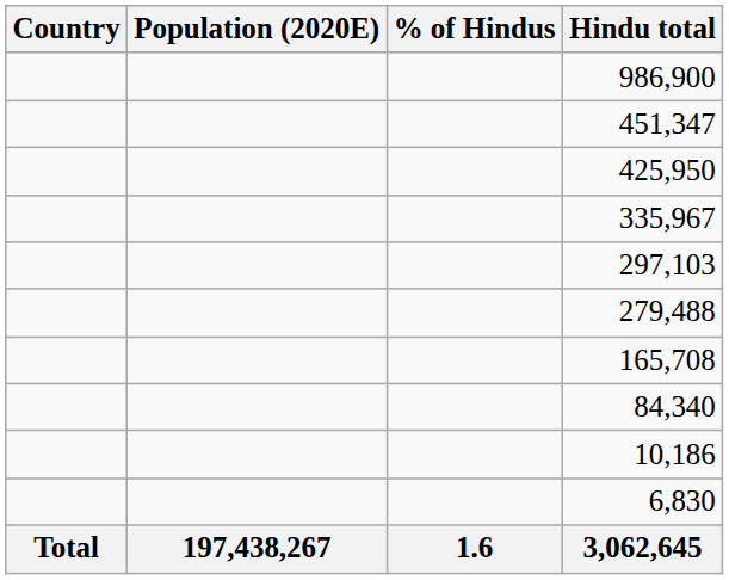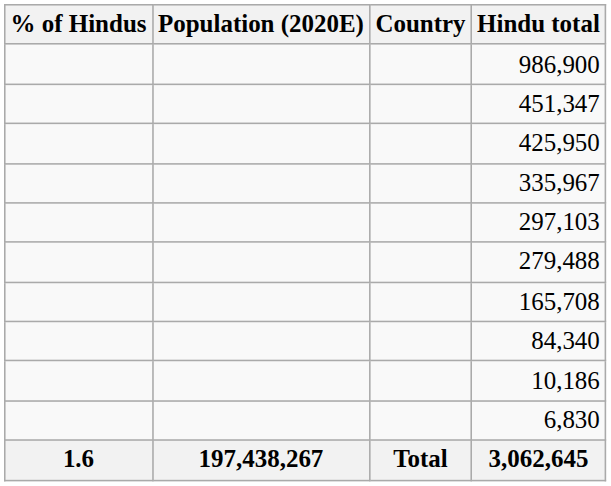columns swapped: Country <-> % of Hindus
